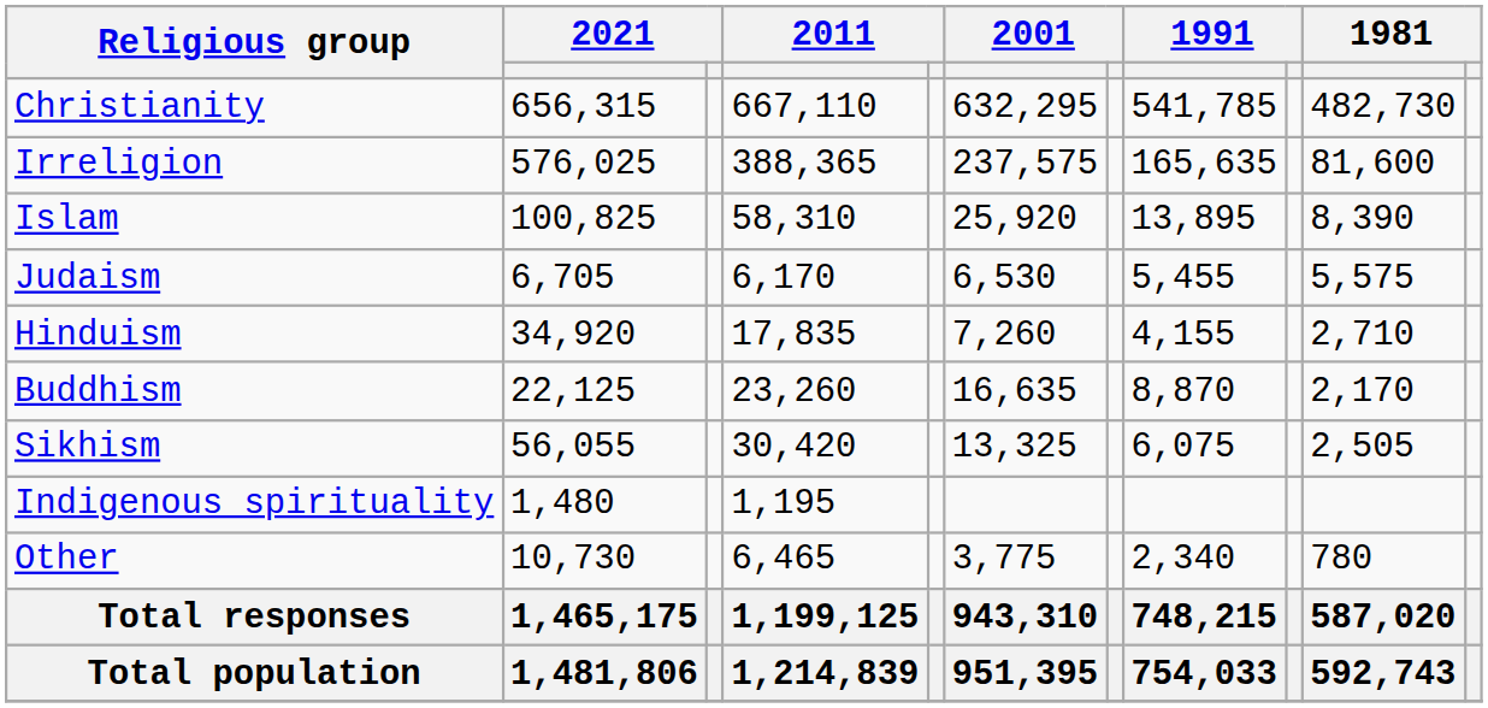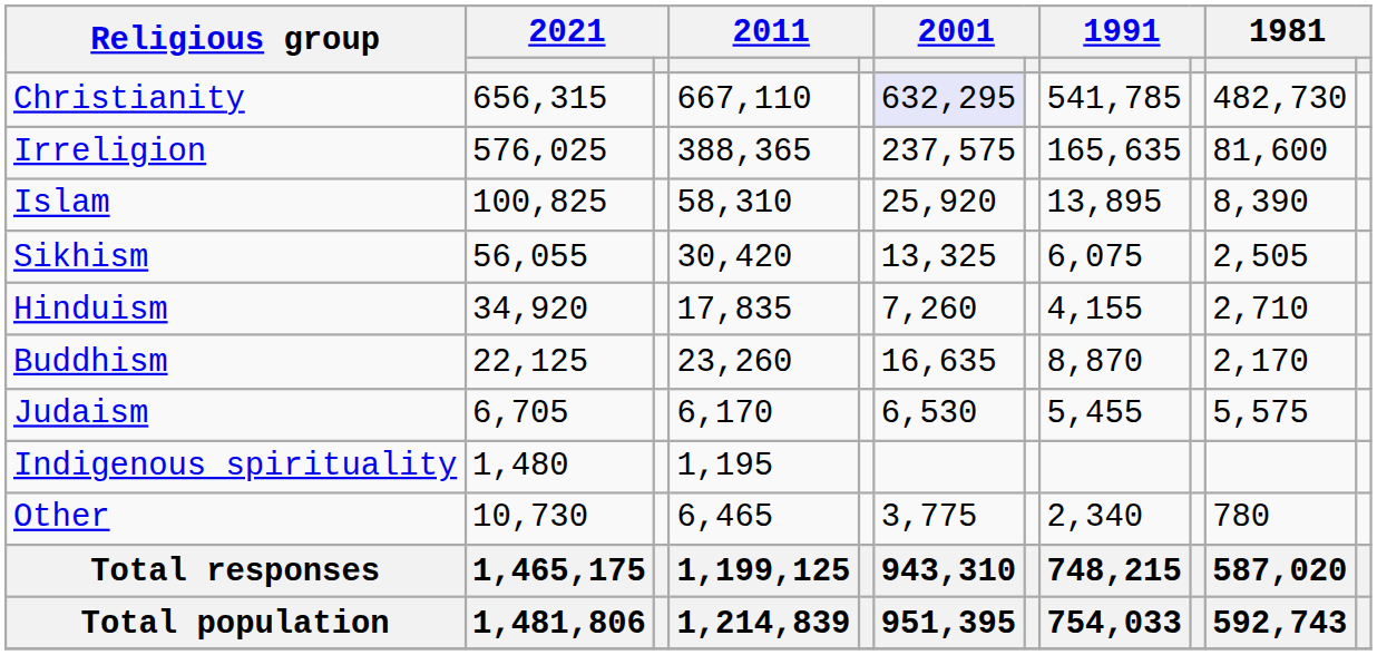Christianity | column 6: no background -> lavender background
rows swapped: Sikhism <-> Judaism
